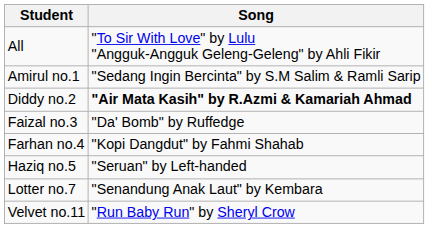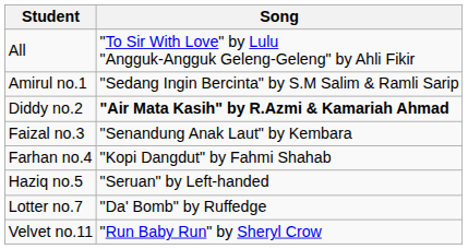Faizal no.3 | Song: "Da' Bomb" by Ruffedge -> "Senandung Anak Laut" by Kembara
Lotter no.7 | Song: "Senandung Anak Laut" by Kembara -> "Da' Bomb" by Ruffedge
